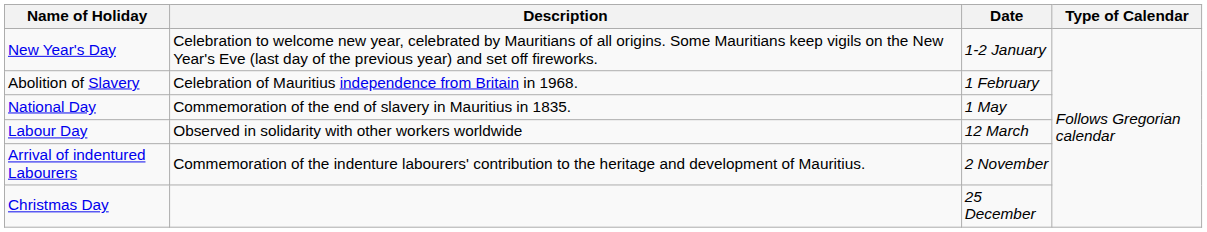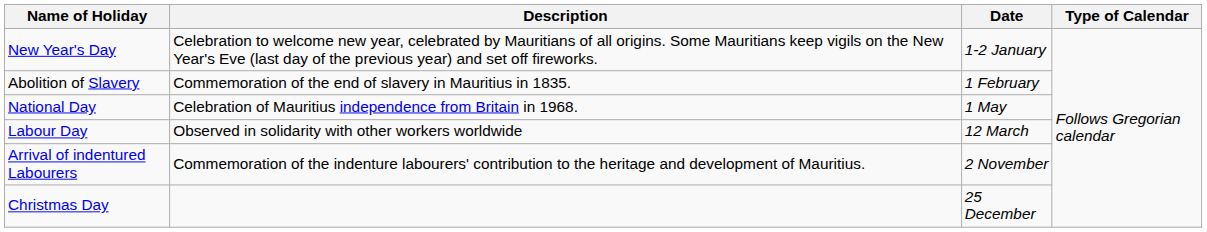Abolition of Slavery | Description: Celebration of Mauritius independence from Britain in 1968. -> Commemoration of the end of slavery in Mauritius in 1835.
National Day | Description: Commemoration of the end of slavery in Mauritius in 1835. -> Celebration of Mauritius independence from Britain in 1968.
